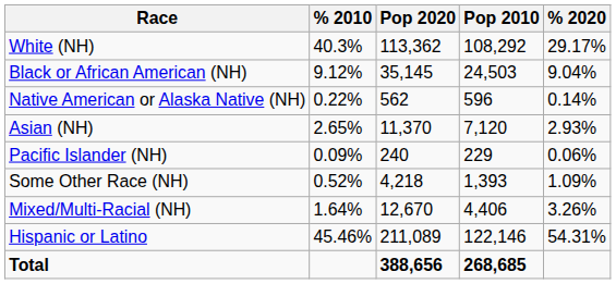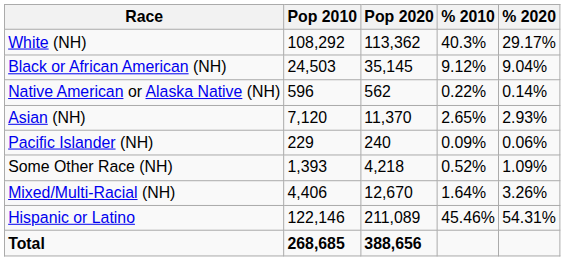columns swapped: Pop 2010 <-> % 2010
